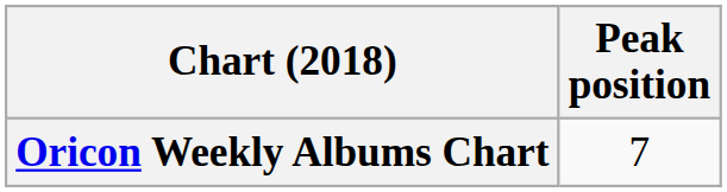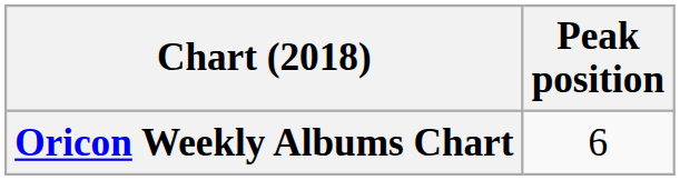Oricon Weekly Albums Chart | Peak position: 7 -> 6
